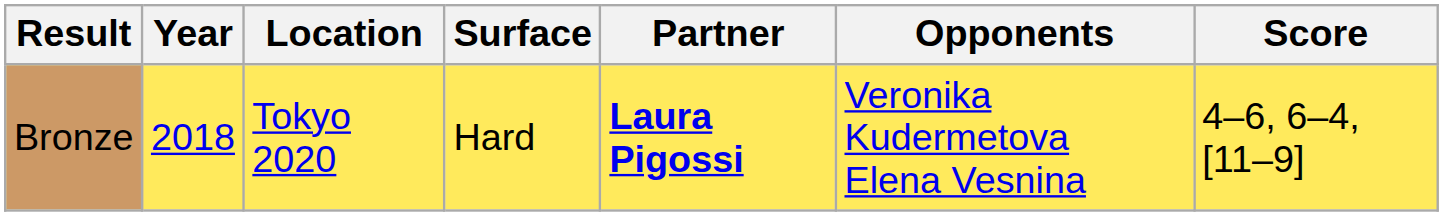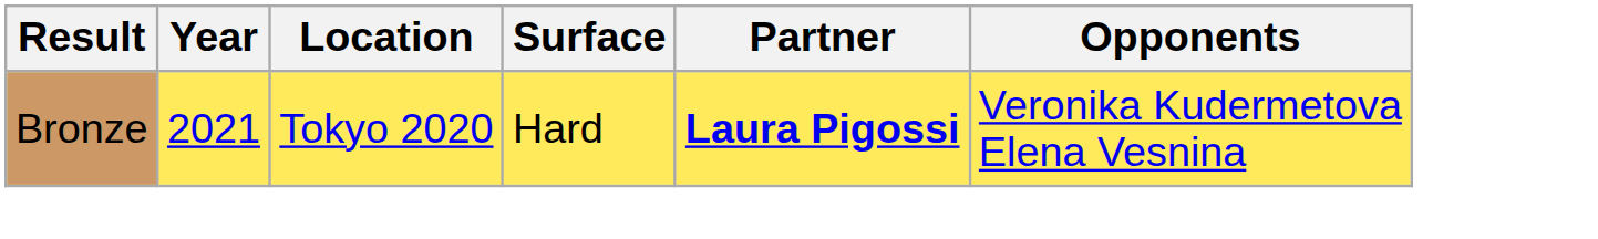- column: Score | 4–6, 6–4, [11–9]
Bronze | Year: 2018 -> 2021
